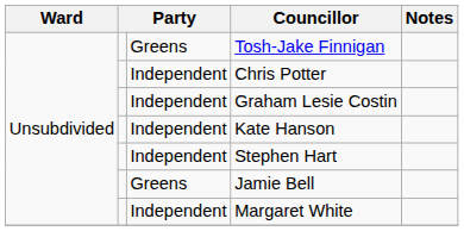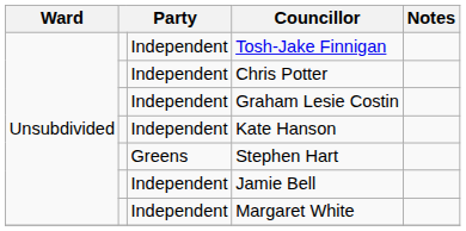Tosh-Jake Finnigan | column 3: Greens -> Independent
Stephen Hart | column 3: Independent -> Greens
Jamie Bell | column 3: Greens -> Independent
